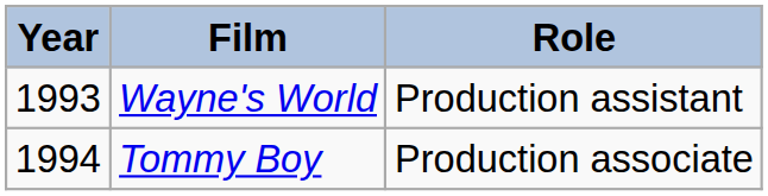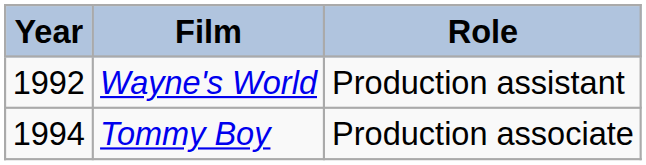Wayne's World | Year: 1993 -> 1992
